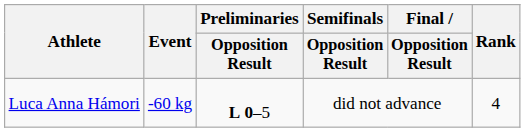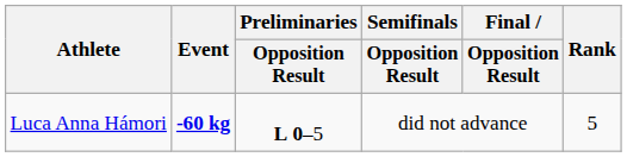Luca Anna Hámori | Event: normal -> bold
Luca Anna Hámori | Rank: 4 -> 5
